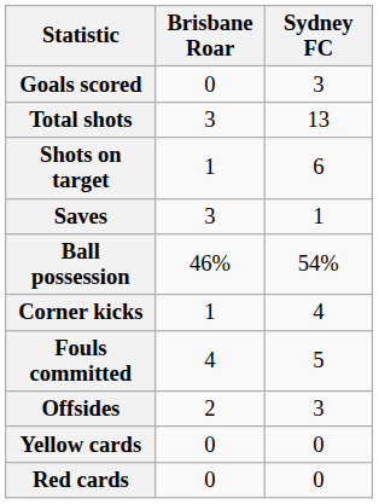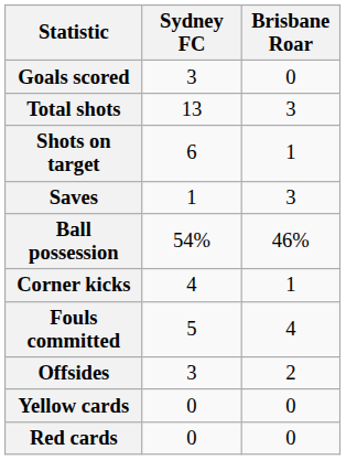columns swapped: Sydney FC <-> Brisbane Roar
